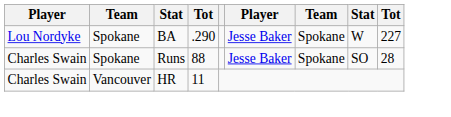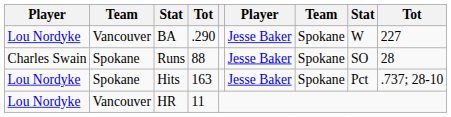BA | column 2: Spokane -> Vancouver
+ row: Lou Nordyke | Spokane | Hits | 163 | Jesse Baker | Spokane | Pct | .737; 28-10
HR | column 1: Charles Swain -> Lou Nordyke
